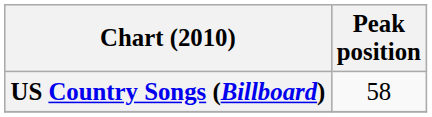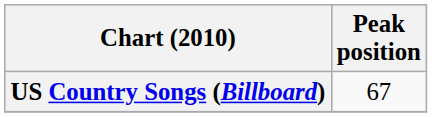US Country Songs (Billboard) | Peak position: 58 -> 67
